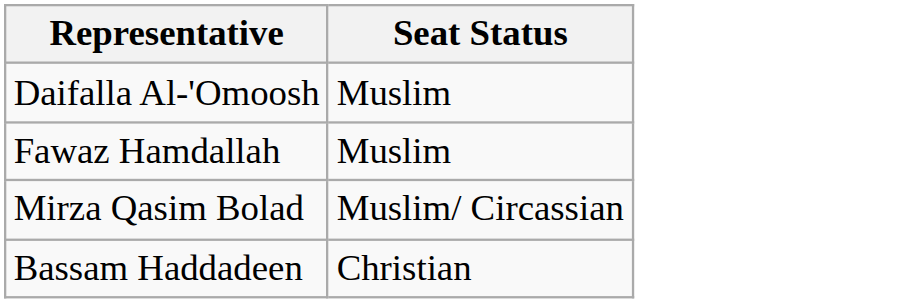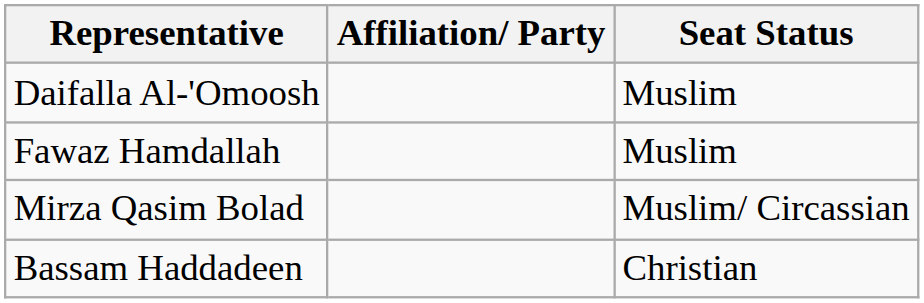+ column: Affiliation/ Party
